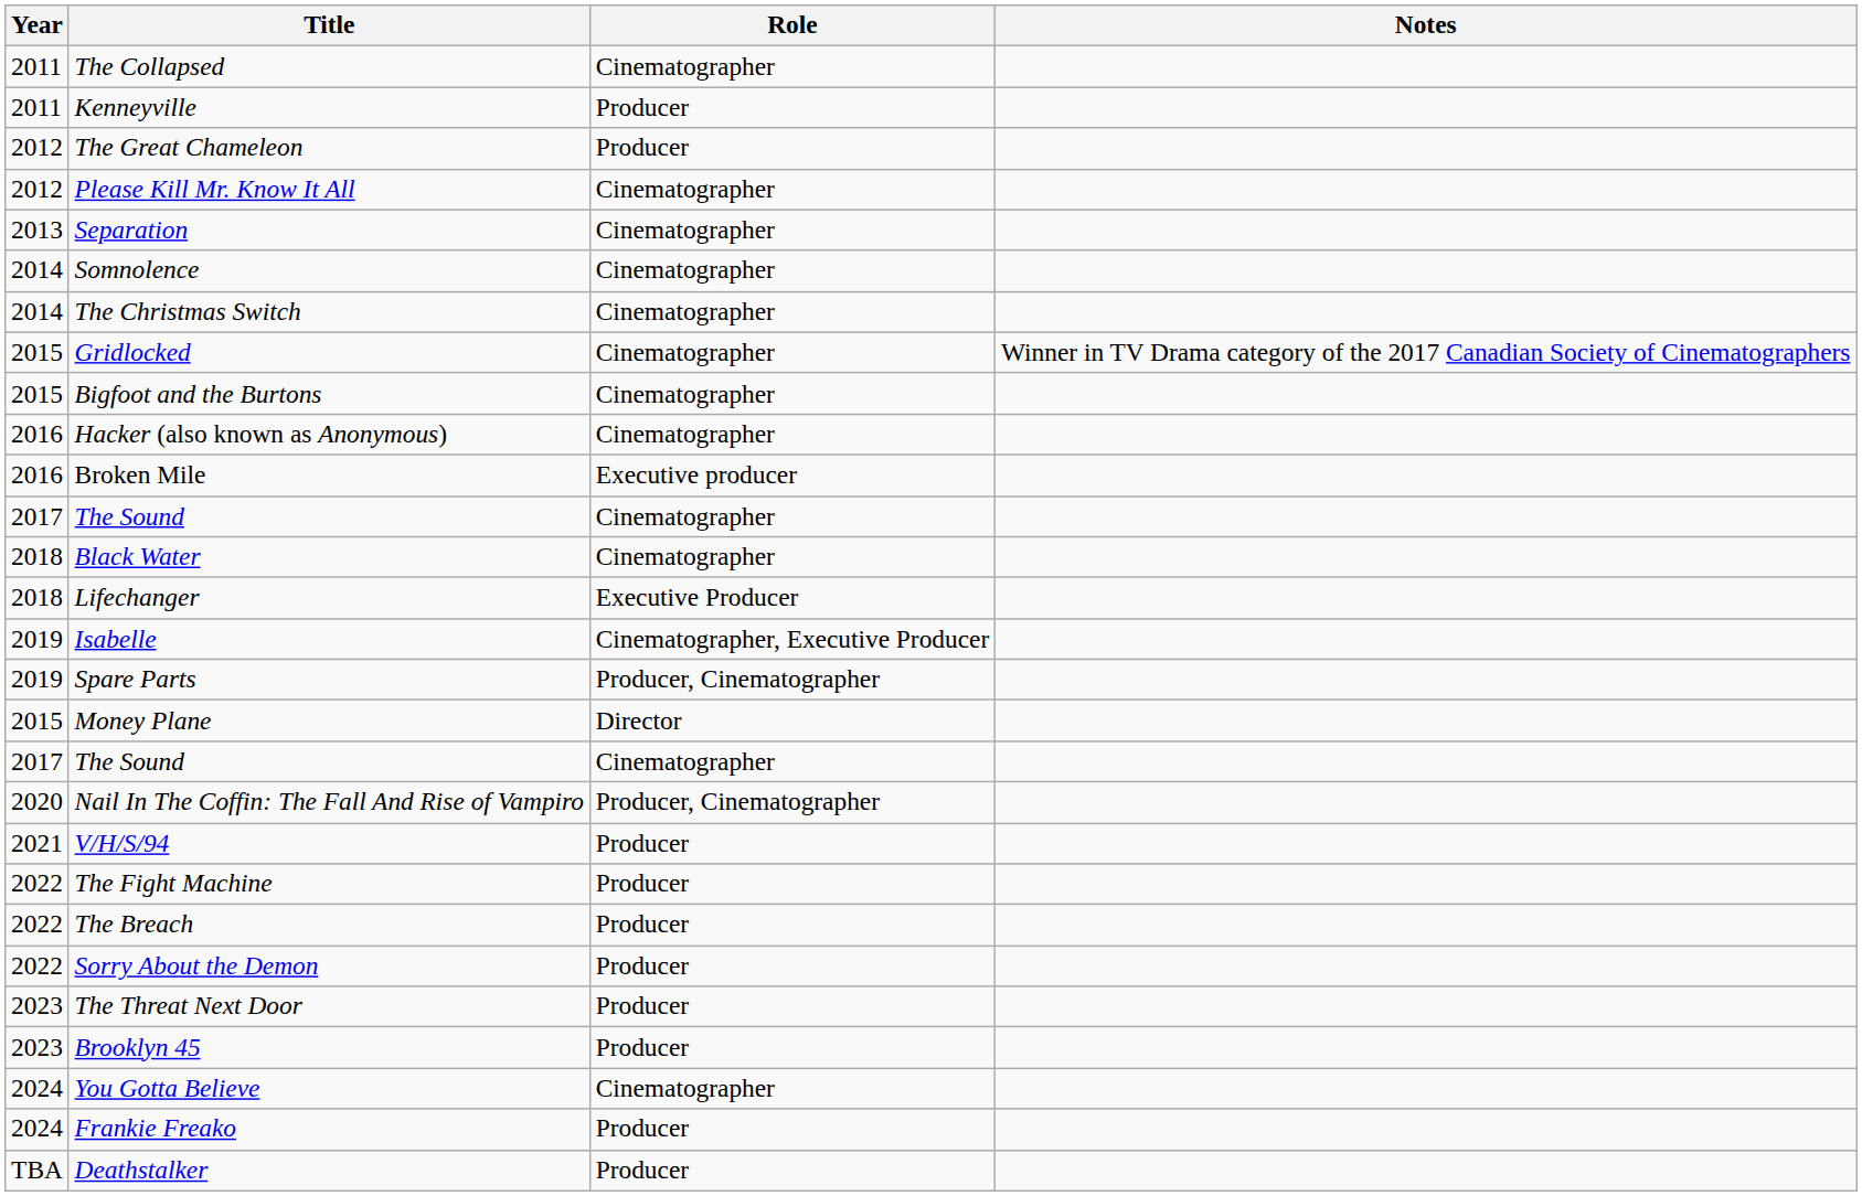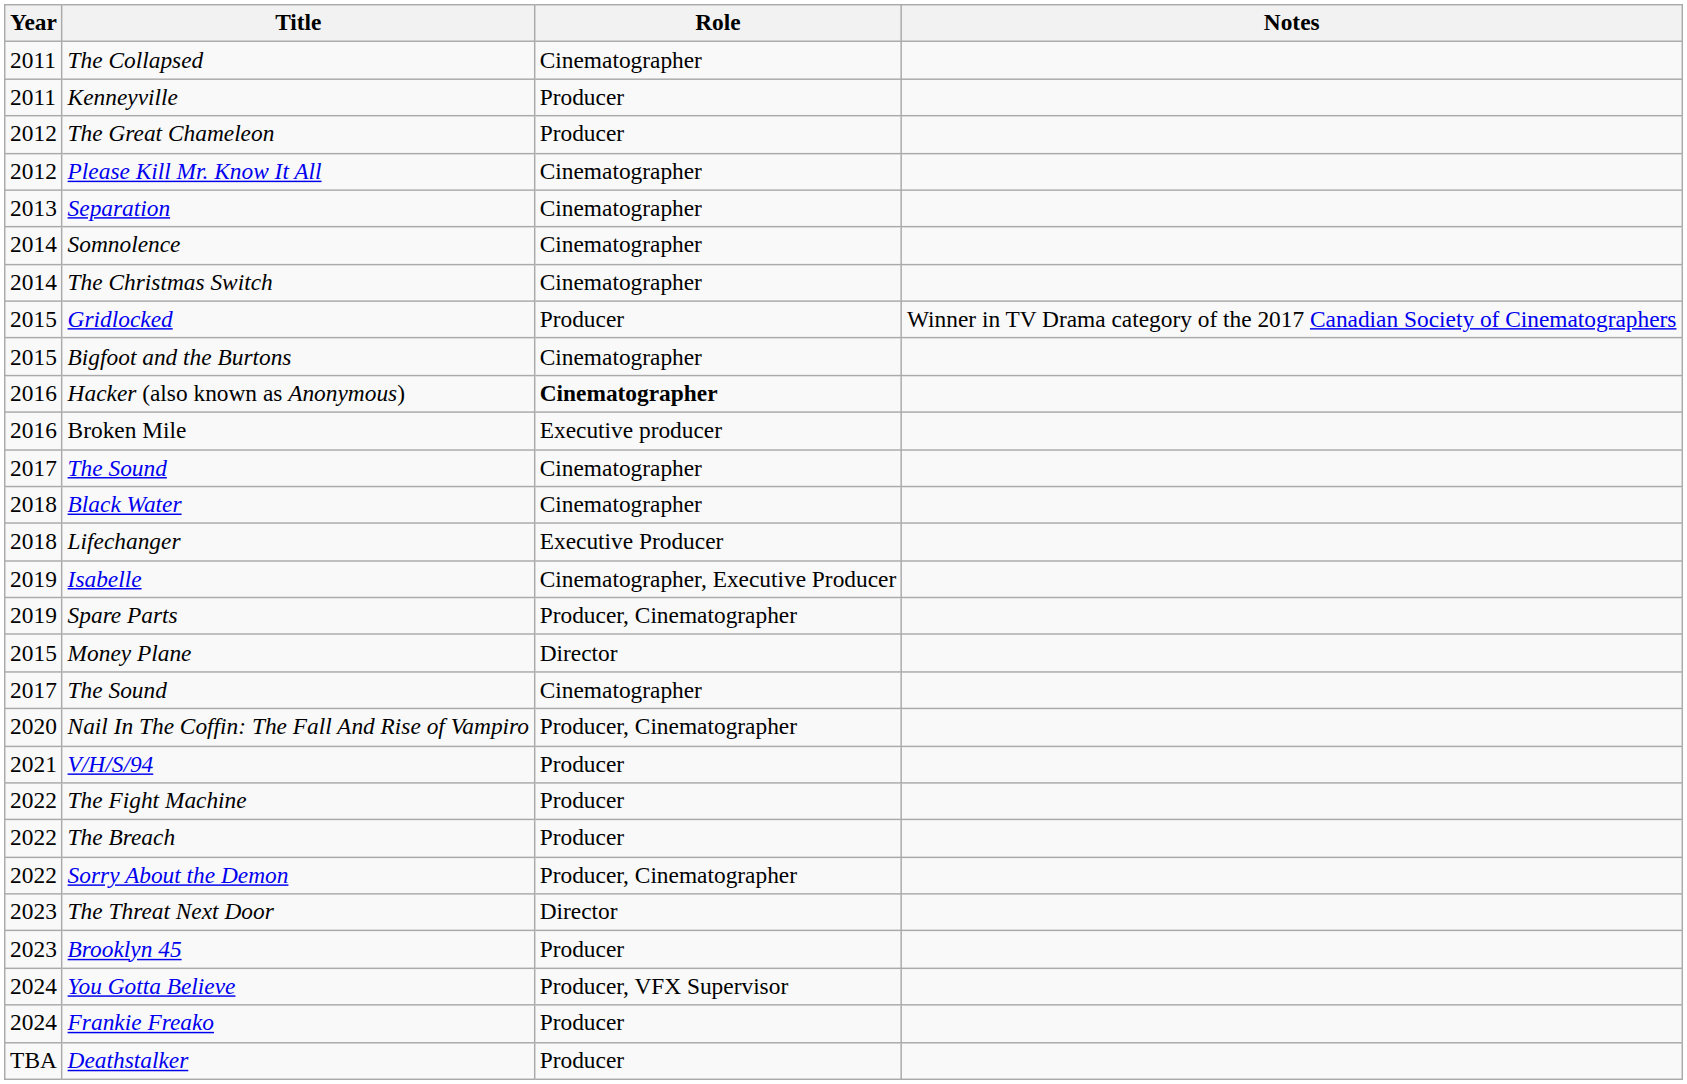Gridlocked | Role: Cinematographer -> Producer
Hacker (also known as Anonymous) | Role: normal -> bold
Sorry About the Demon | Role: Producer -> Producer, Cinematographer
The Threat Next Door | Role: Producer -> Director
You Gotta Believe | Role: Cinematographer -> Producer, VFX Supervisor
